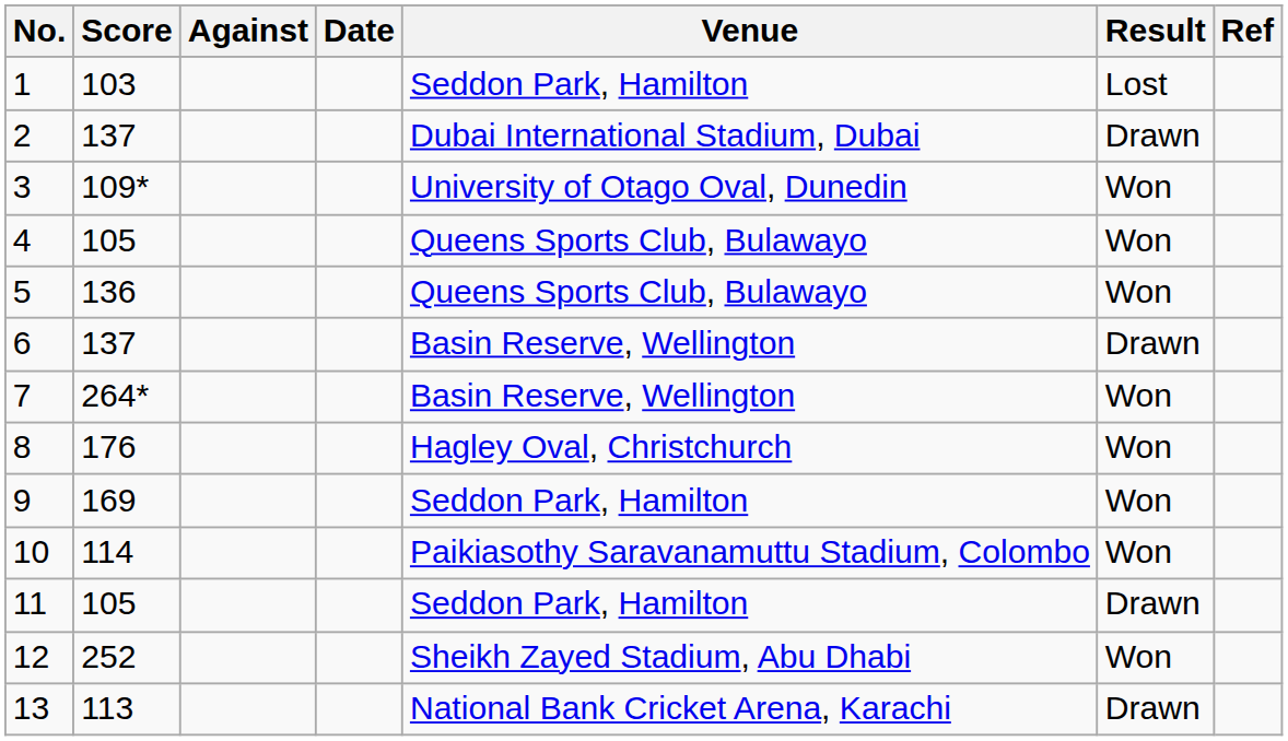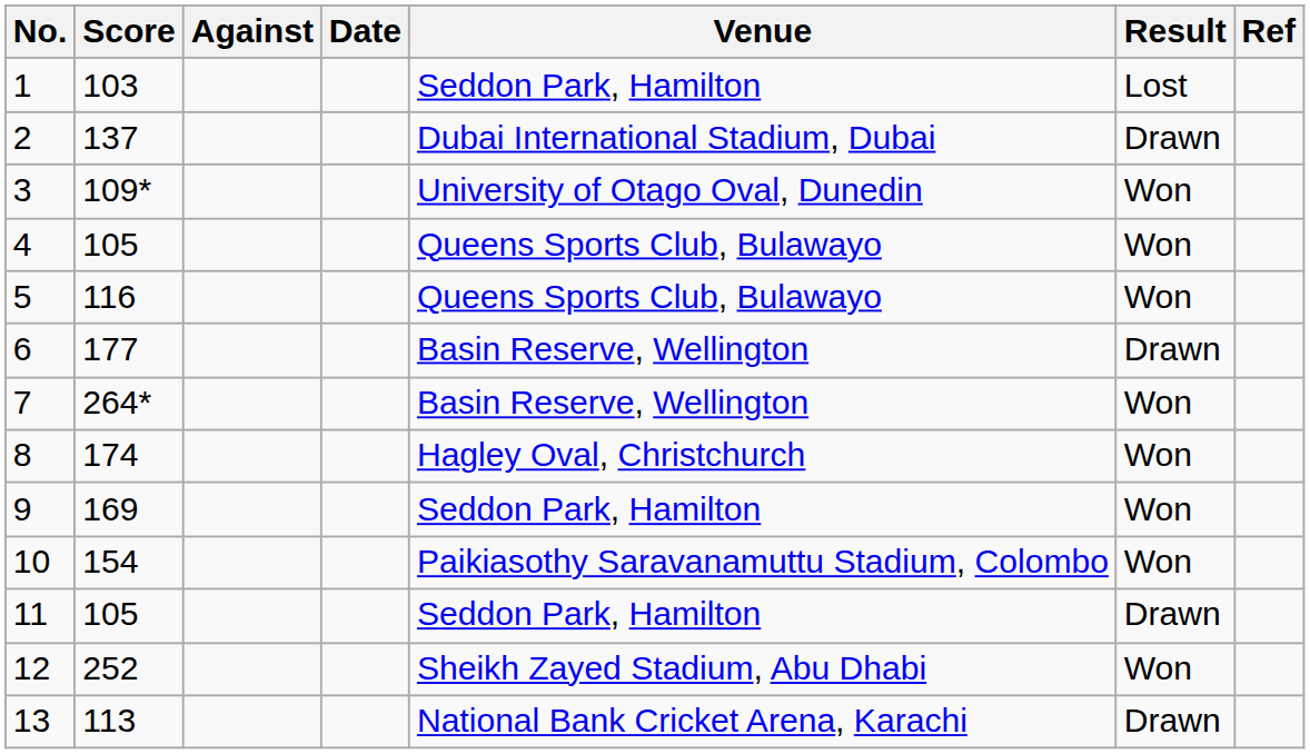5 | Score: 136 -> 116
6 | Score: 137 -> 177
8 | Score: 176 -> 174
10 | Score: 114 -> 154
